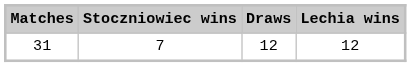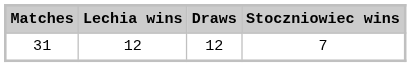columns swapped: Lechia wins <-> Stoczniowiec wins
